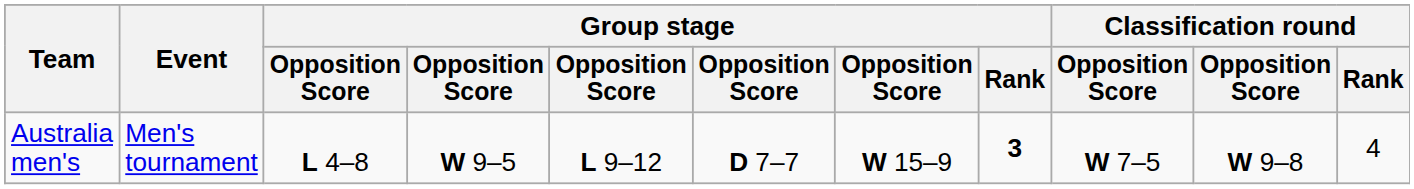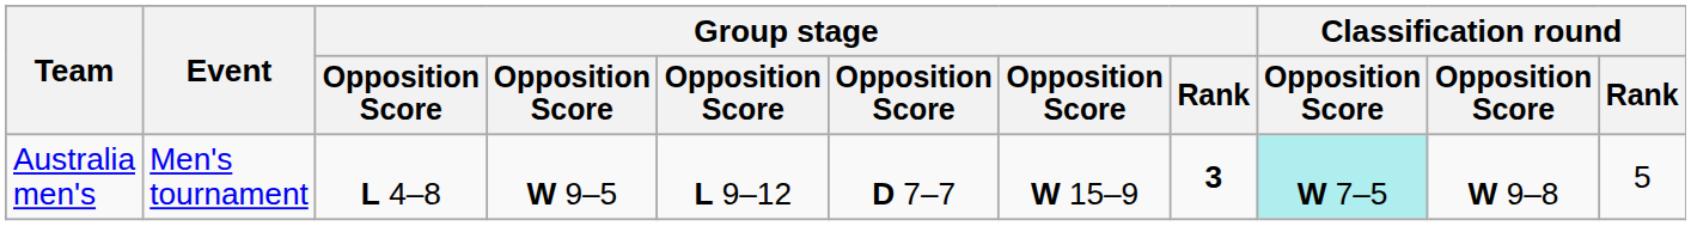Australia men's | column 9: no background -> paleturquoise background
Australia men's | Classification round / Rank: 4 -> 5
